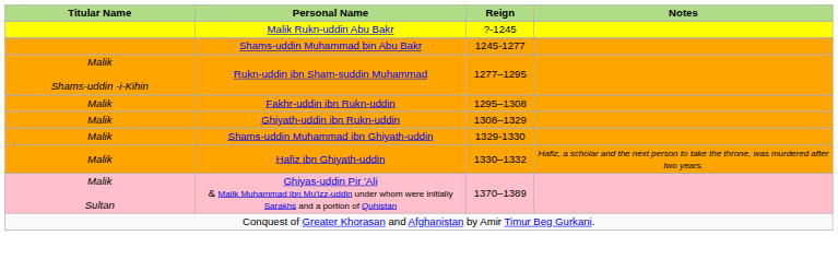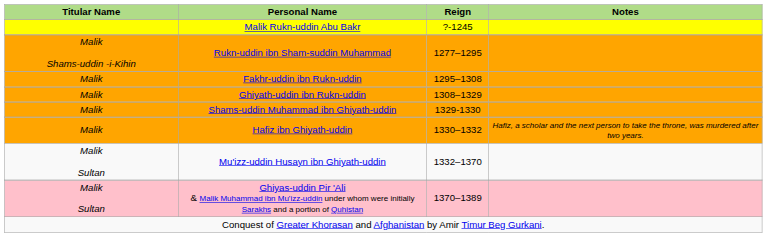- row: Shams-uddin Muhammad bin Abu Bakr | 1245-1277
+ row: Malik Sultan | Mu'izz-uddin Husayn ibn Ghiyath-uddin | 1332–1370
